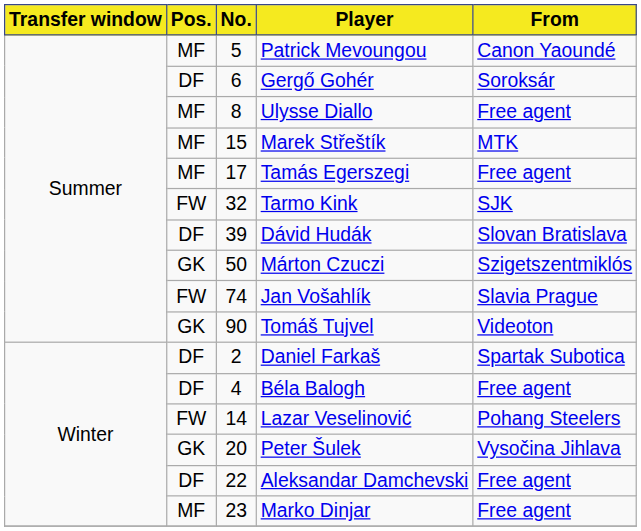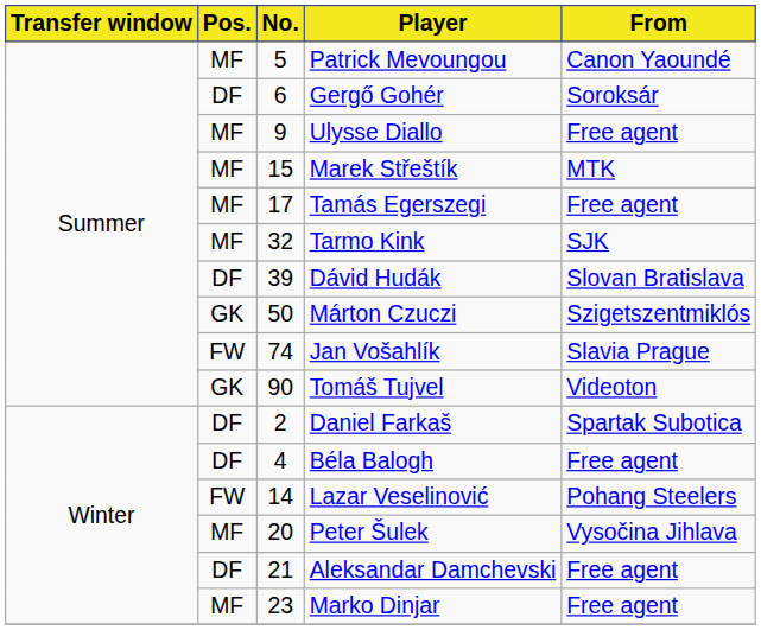Ulysse Diallo | No.: 8 -> 9
Tarmo Kink | Pos.: FW -> MF
Peter Šulek | Pos.: GK -> MF
Aleksandar Damchevski | No.: 22 -> 21
